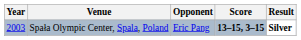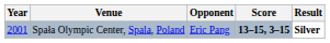Spała Olympic Center, Spala, Poland | Year: 2003 -> 2001
